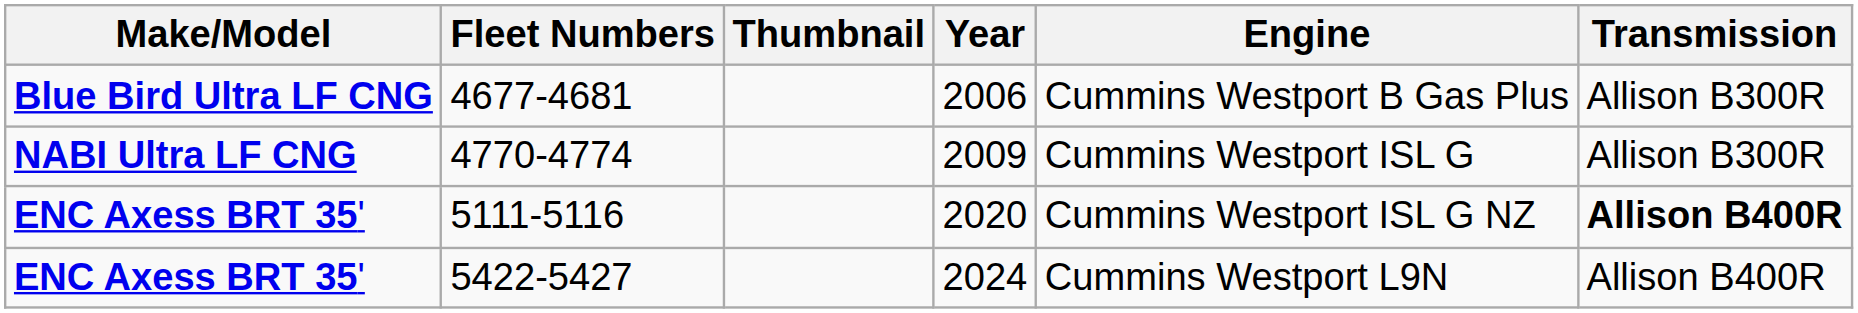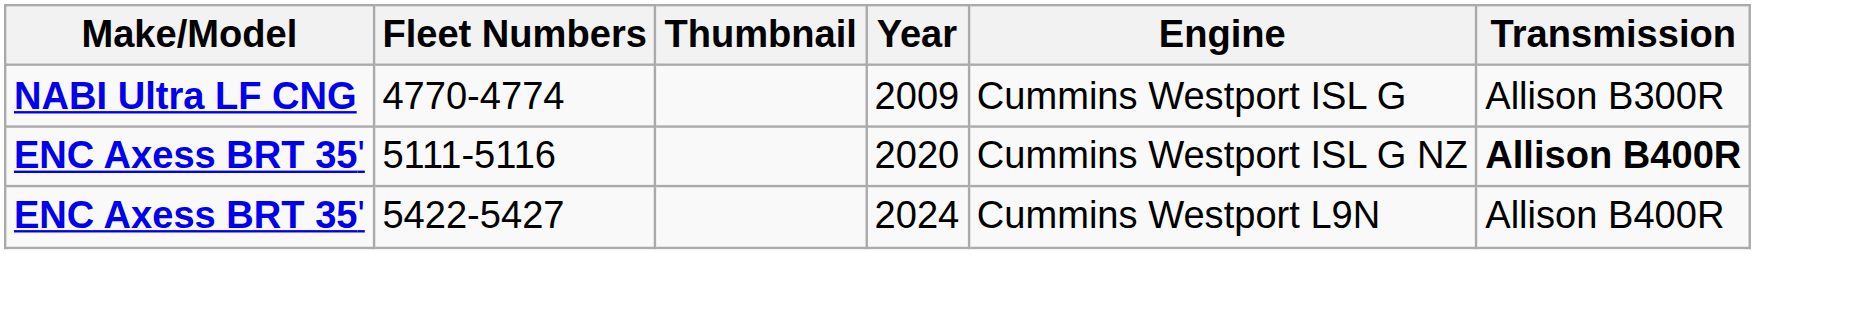- row: Blue Bird Ultra LF CNG | 4677-4681 | 2006 | Cummins Westport B Gas Plus | Allison B300R
